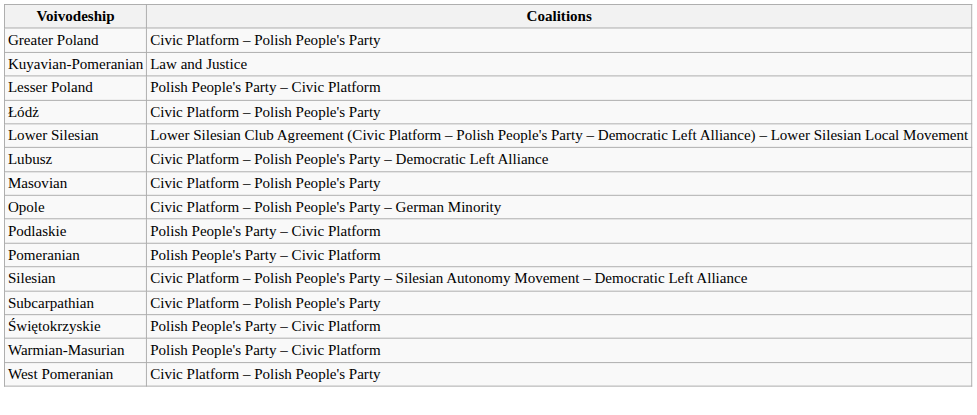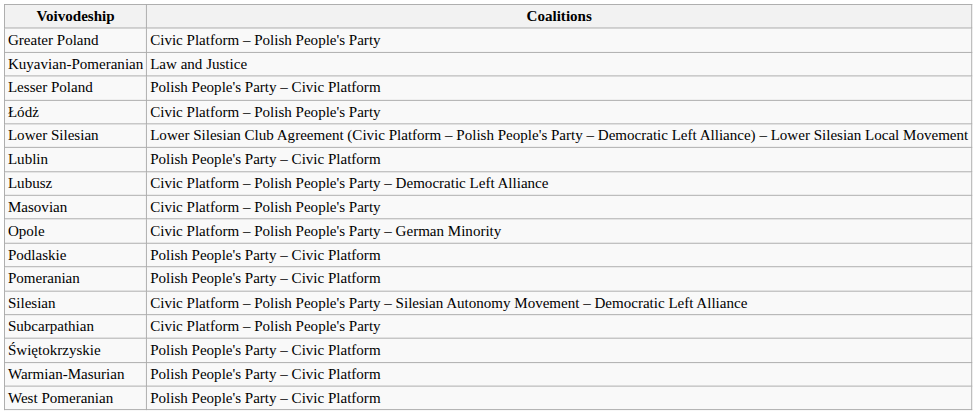+ row: Lublin | Polish People's Party – Civic Platform
West Pomeranian | Coalitions: Civic Platform – Polish People's Party -> Polish People's Party – Civic Platform
